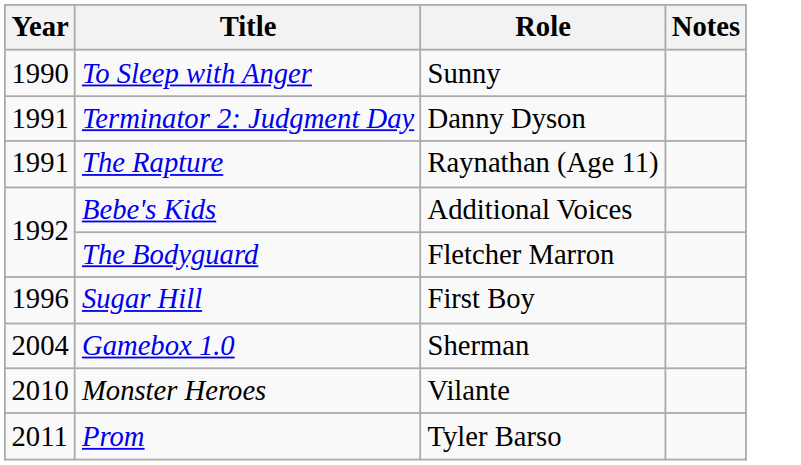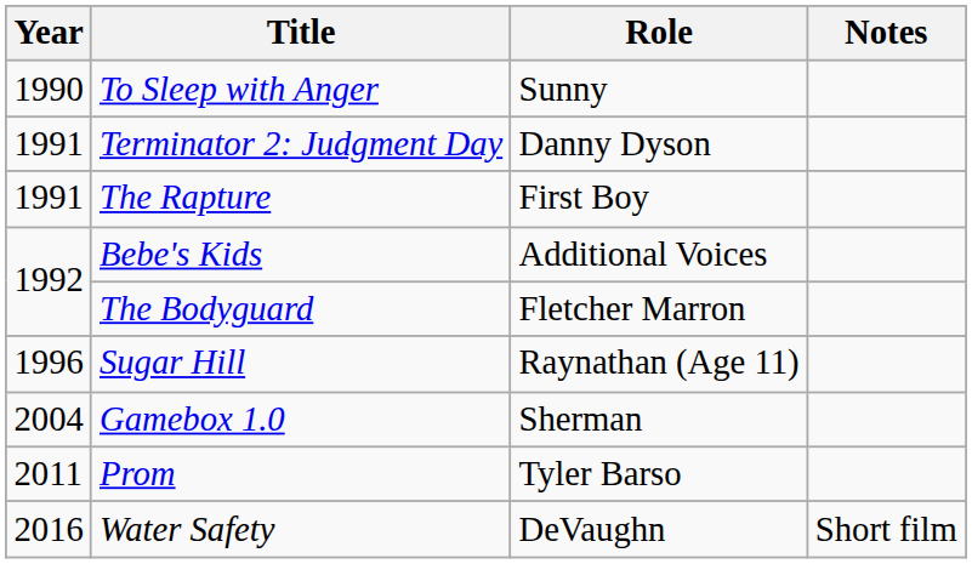The Rapture | Role: Raynathan (Age 11) -> First Boy
Sugar Hill | Role: First Boy -> Raynathan (Age 11)
- row: 2010 | Monster Heroes | Vilante
+ row: 2016 | Water Safety | DeVaughn | Short film
